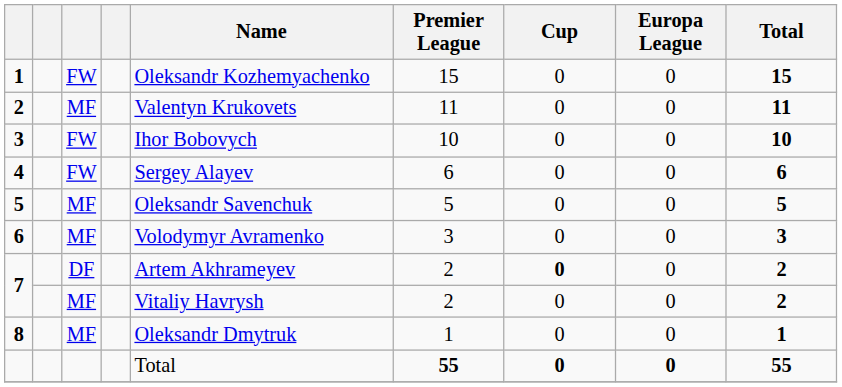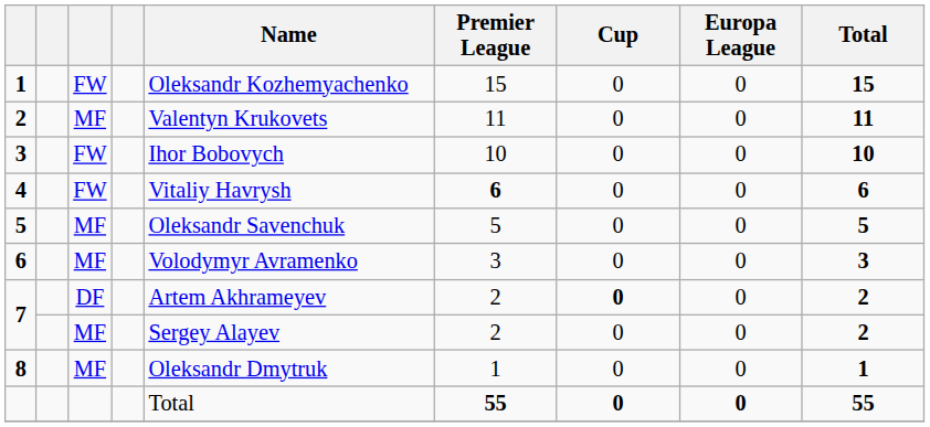4 | Name: Sergey Alayev -> Vitaliy Havrysh
4 | Premier League: normal -> bold
7 / MF | Name: Vitaliy Havrysh -> Sergey Alayev
